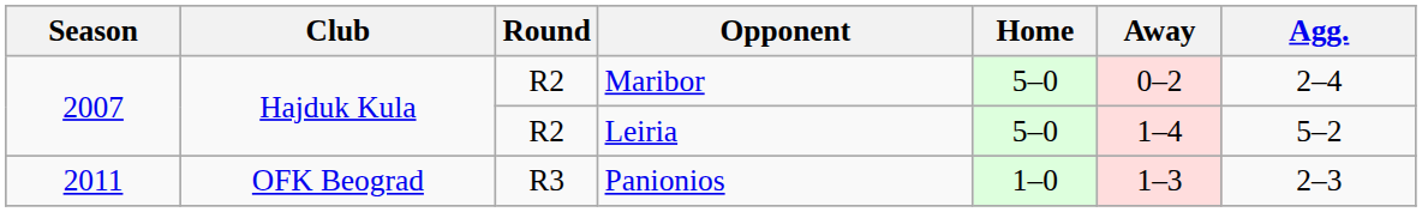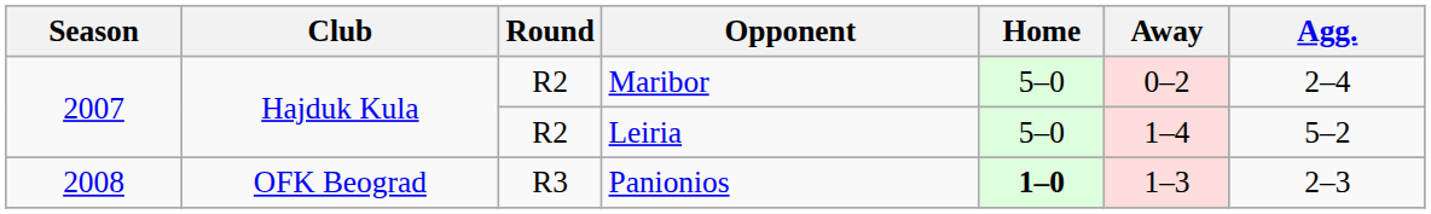Panionios | Season: 2011 -> 2008
Panionios | Home: normal -> bold
